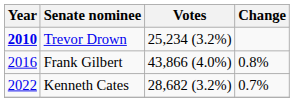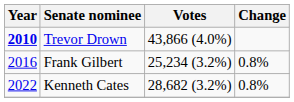Trevor Drown | Votes: 25,234 (3.2%) -> 43,866 (4.0%)
Frank Gilbert | Votes: 43,866 (4.0%) -> 25,234 (3.2%)
Kenneth Cates | Change: 0.7% -> 0.8%
